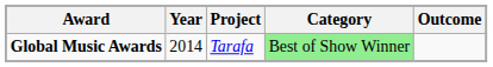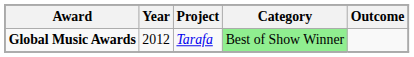Global Music Awards / Tarafa | Year: 2014 -> 2012
